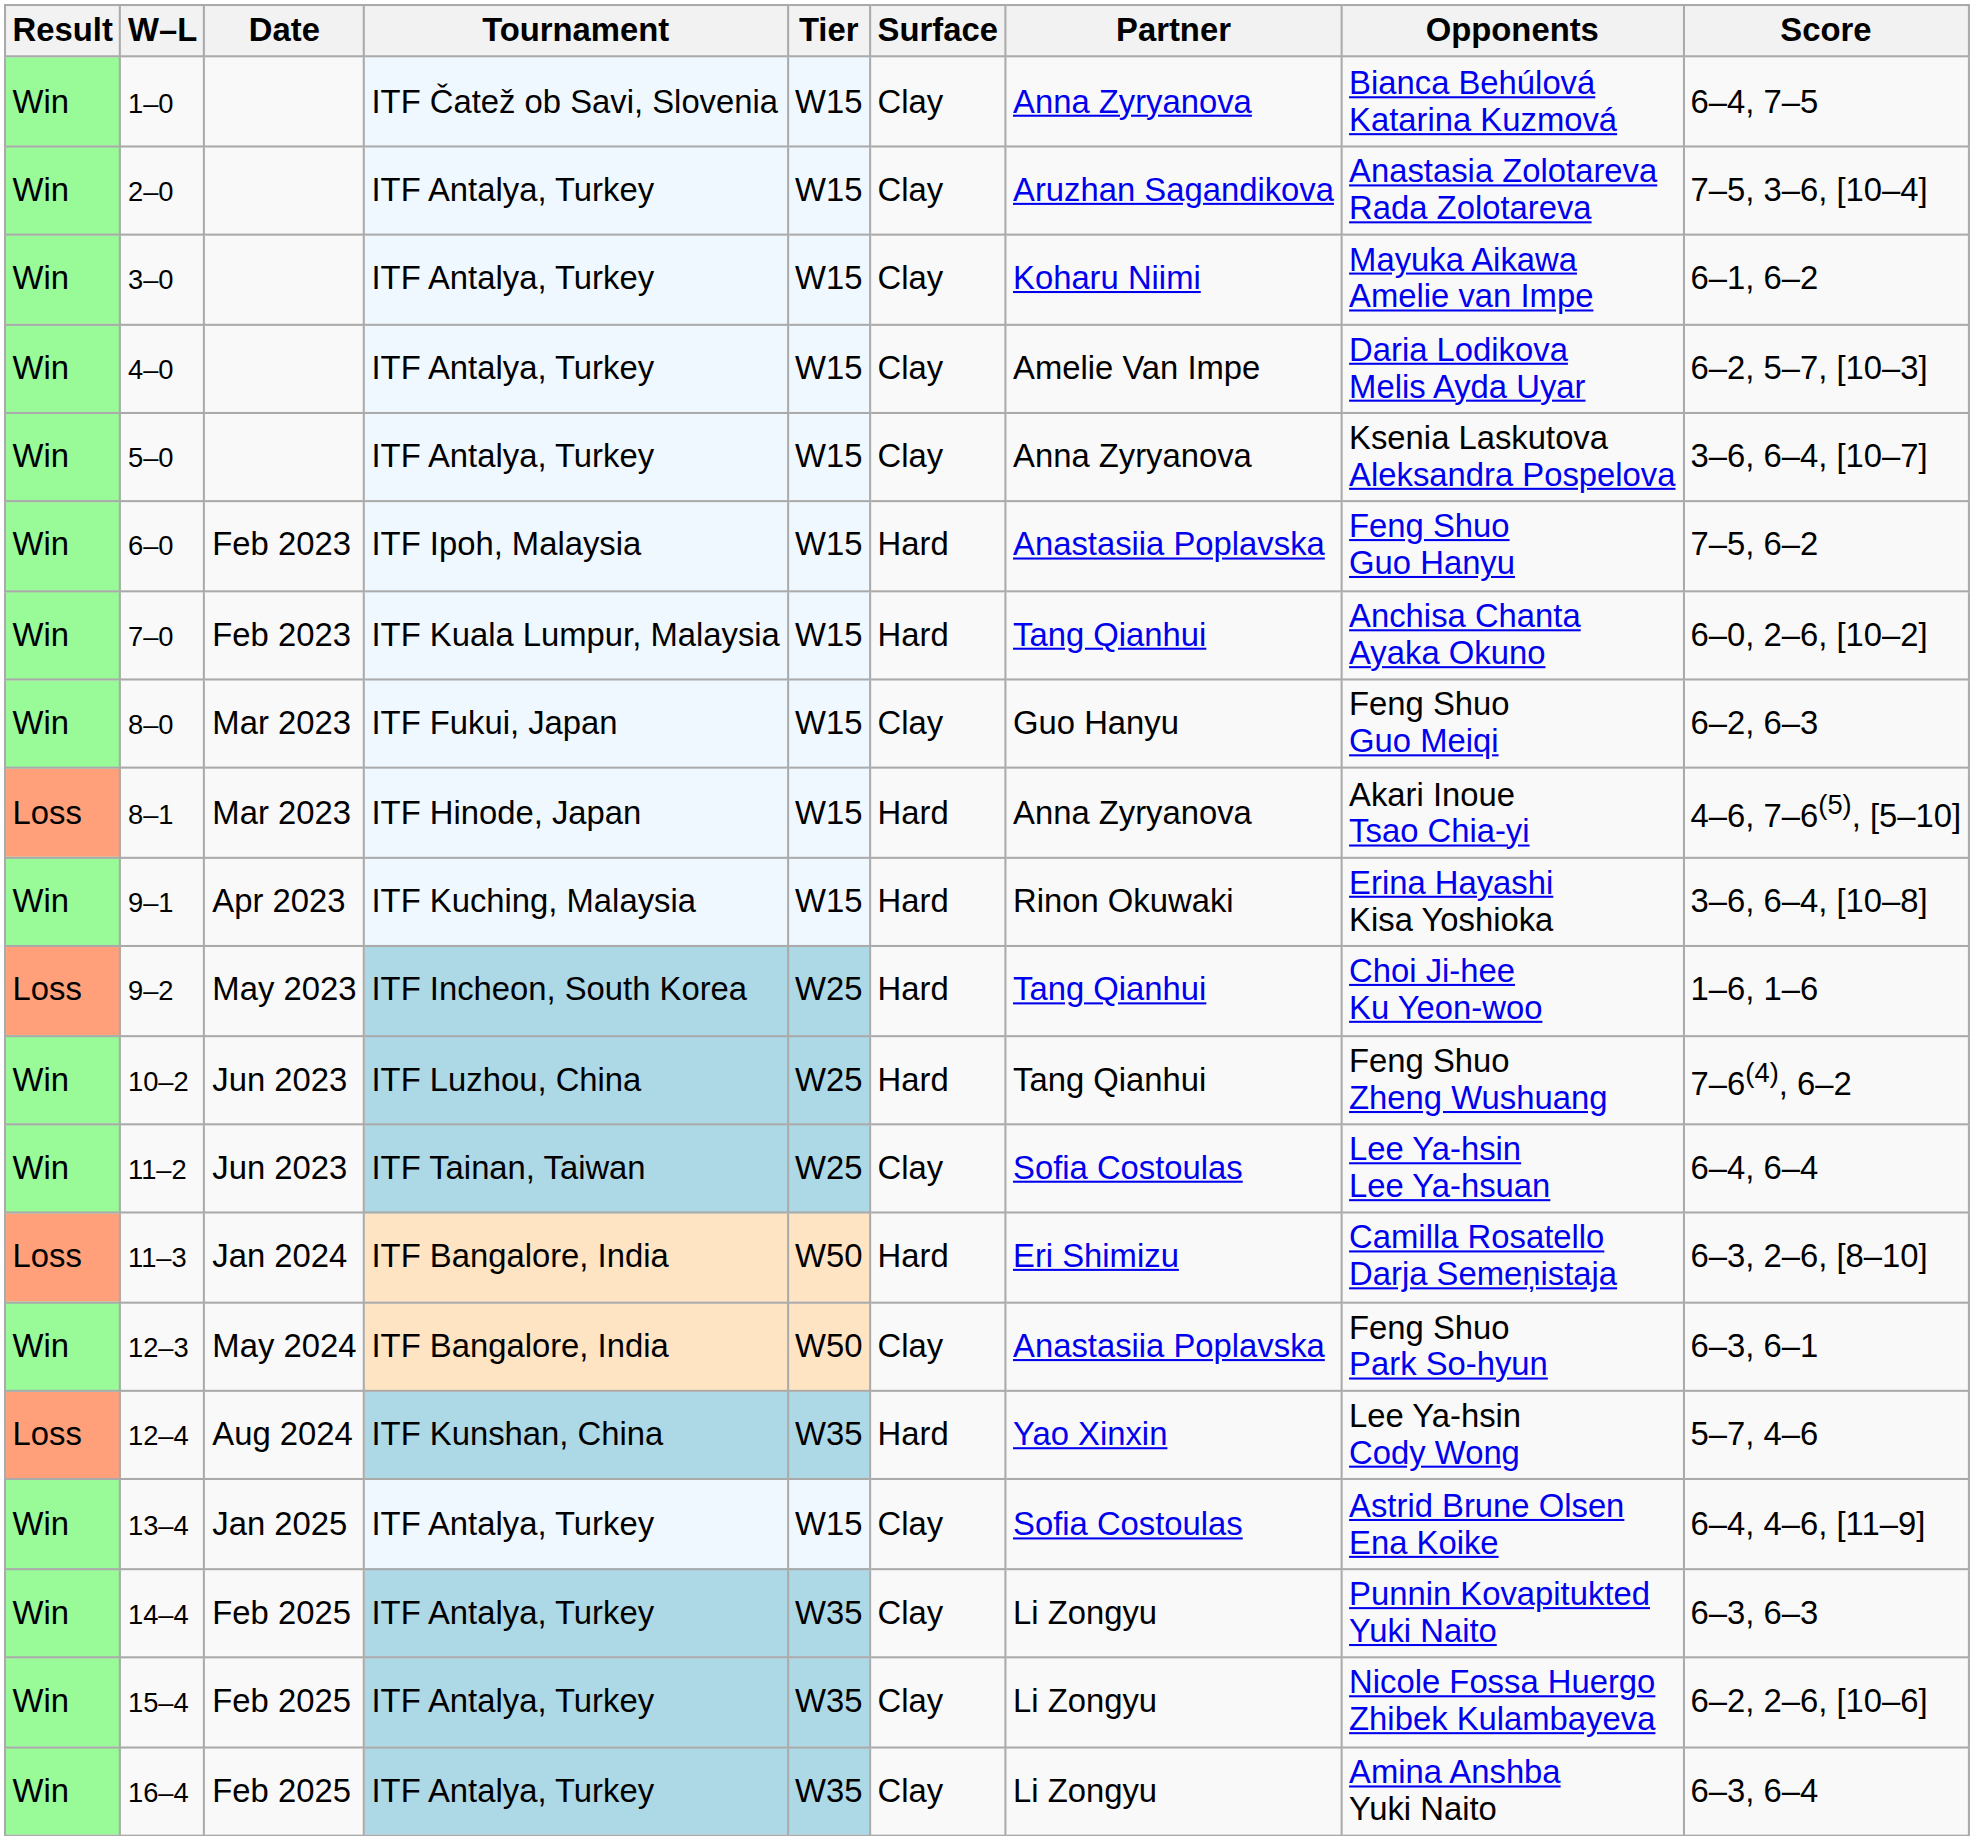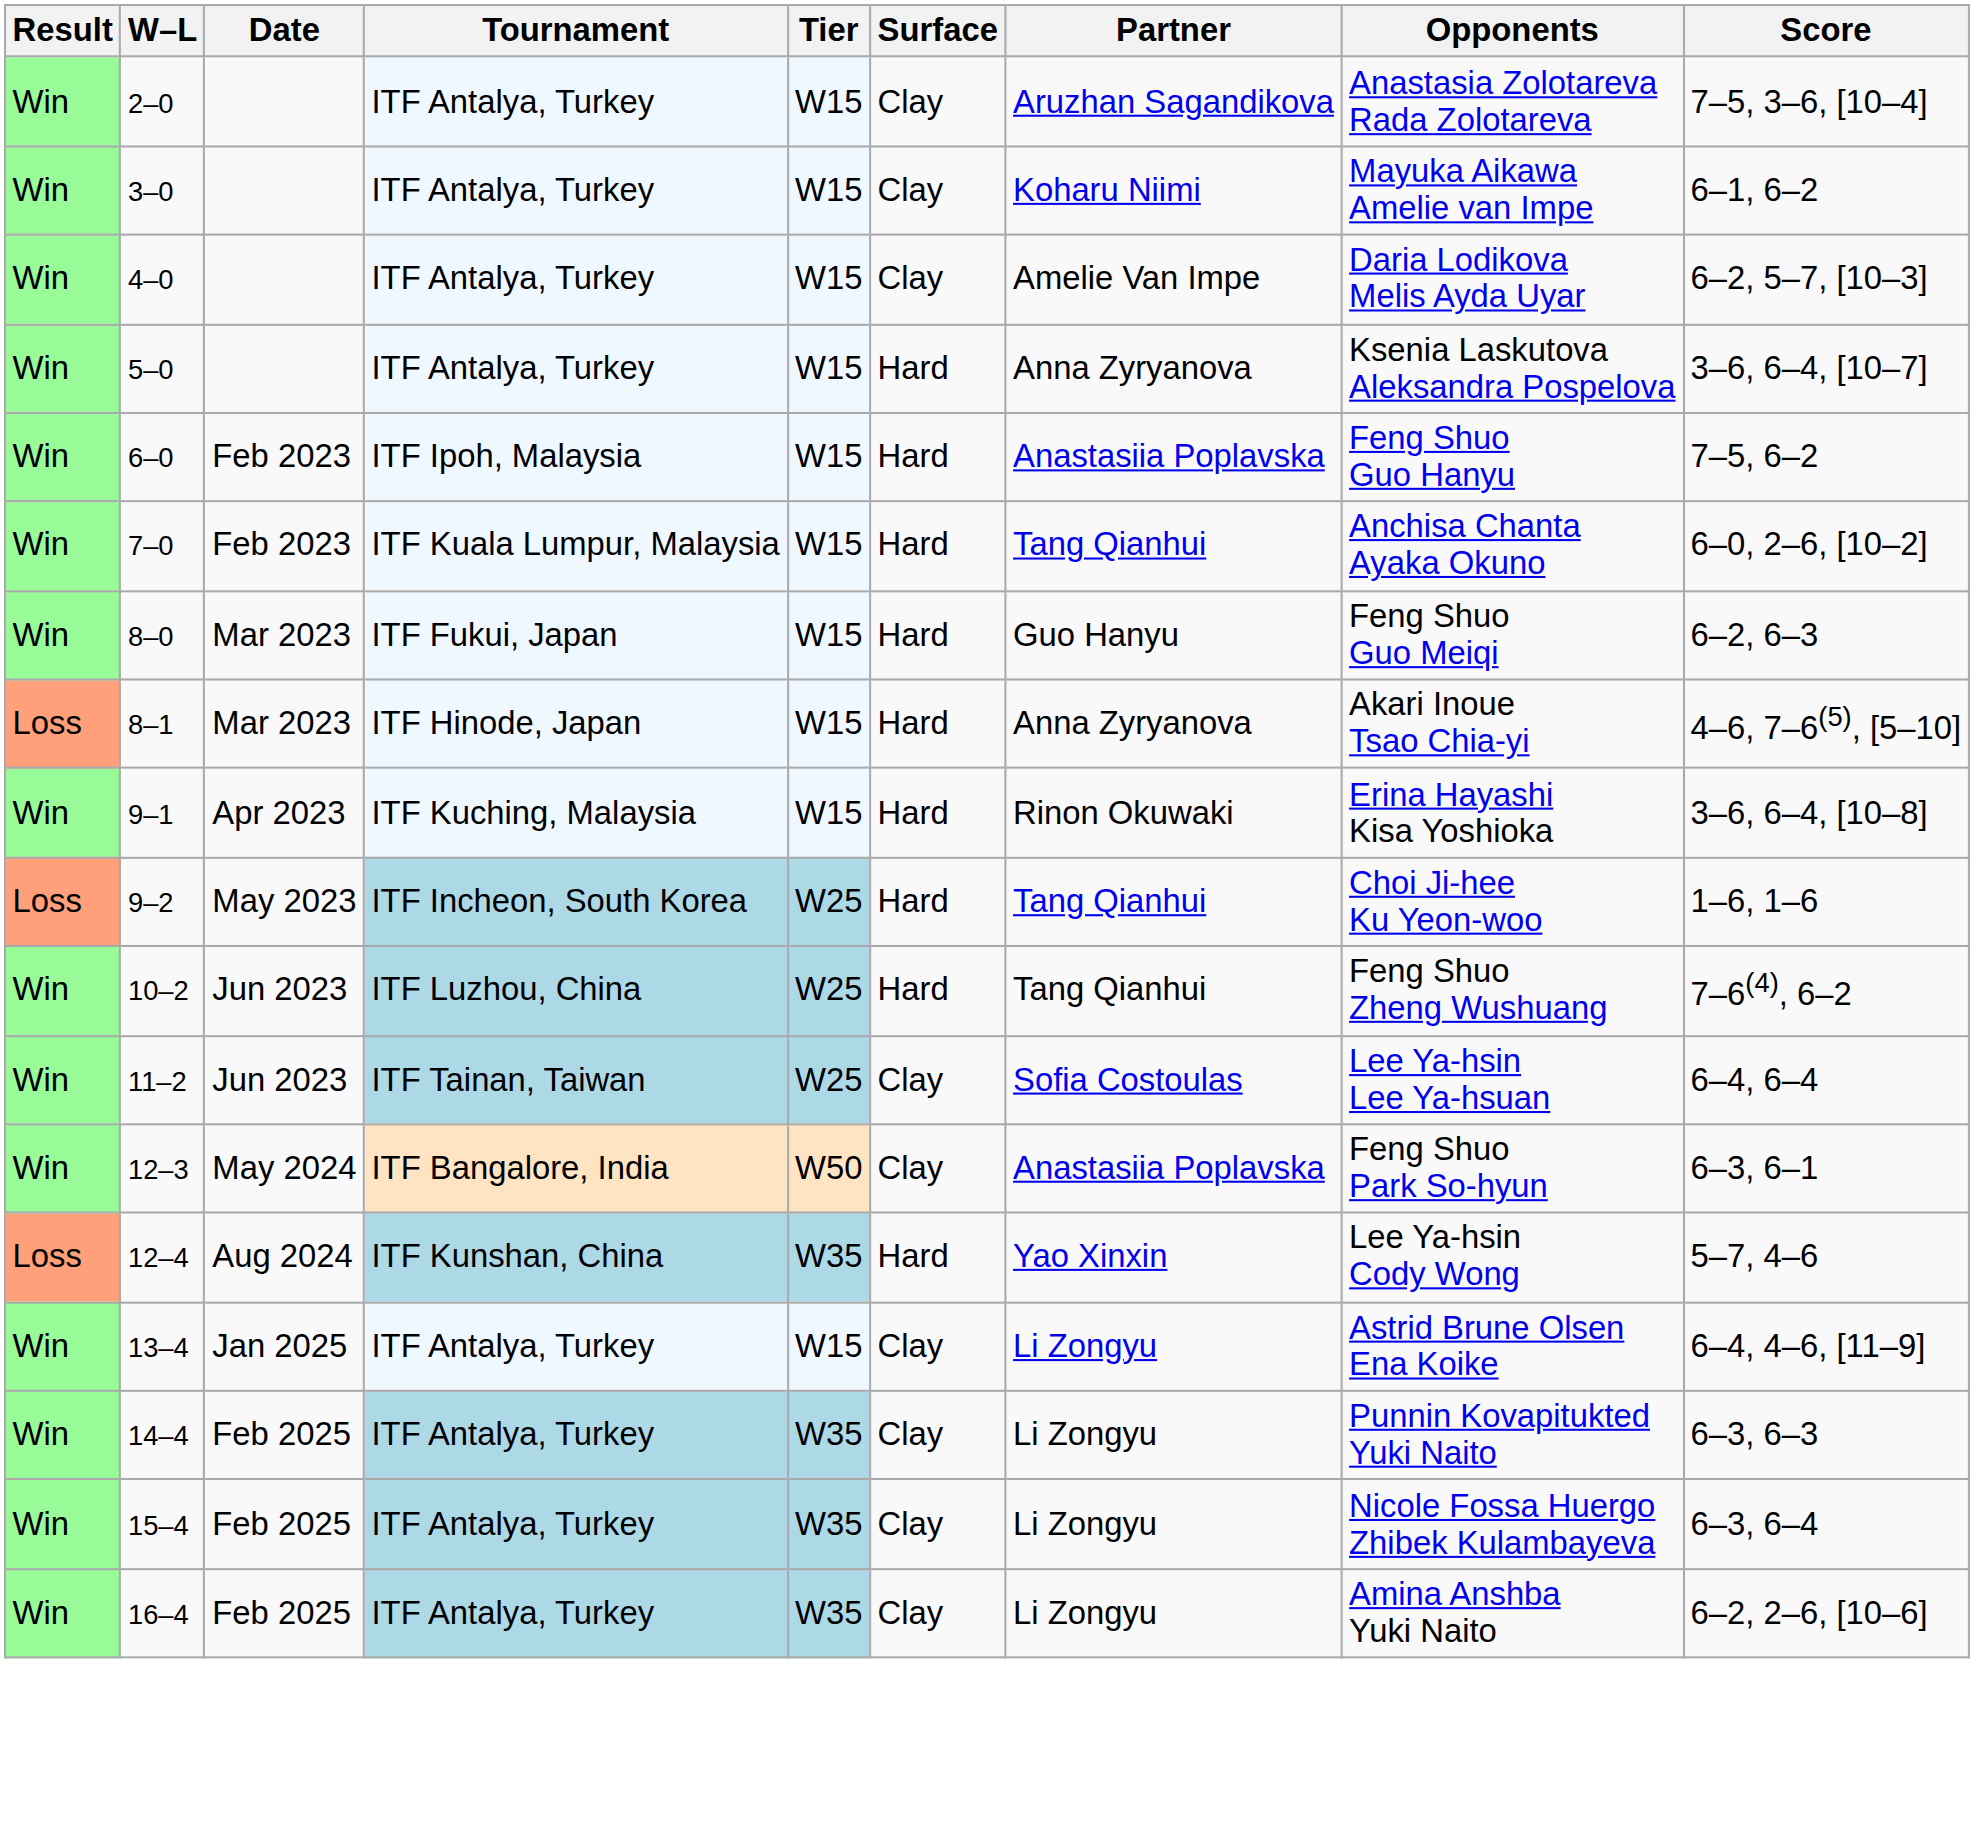- row: Win | 1–0 | ITF Čatež ob Savi, Slovenia | W15 | Clay | Anna Zyryanova | Bianca Behúlová Katarina Kuzmová | 6–4, 7–5
5–0 | Surface: Clay -> Hard
8–0 | Surface: Clay -> Hard
- row: Loss | 11–3 | Jan 2024 | ITF Bangalore, India | W50 | Hard | Eri Shimizu | Camilla Rosatello Darja Semeņistaja | 6–3, 2–6, [8–10]
13–4 | Partner: Sofia Costoulas -> Li Zongyu
15–4 | Score: 6–2, 2–6, [10–6] -> 6–3, 6–4
16–4 | Score: 6–3, 6–4 -> 6–2, 2–6, [10–6]
